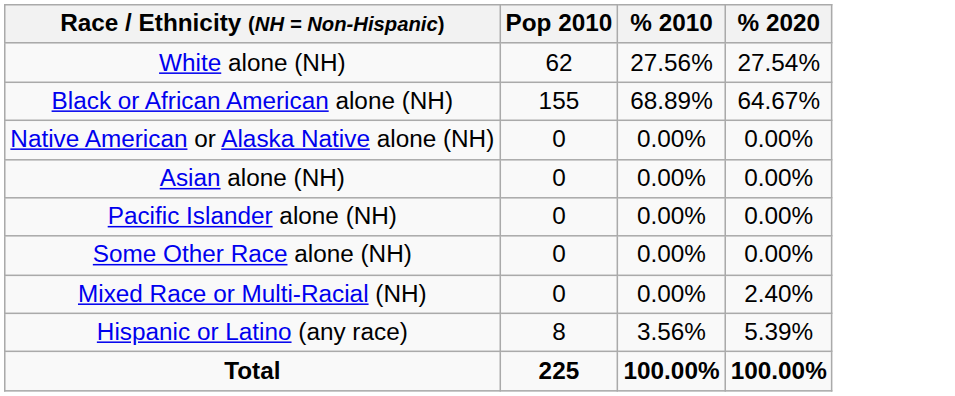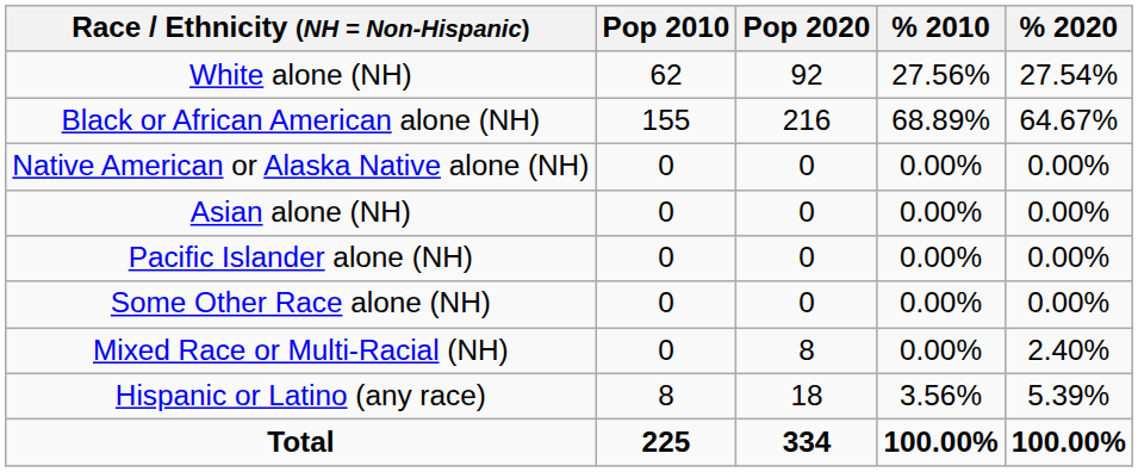+ column: Pop 2020 | 92 | 216 | 0 | 0 | 0 | 0 | 8 | 18 | 334
